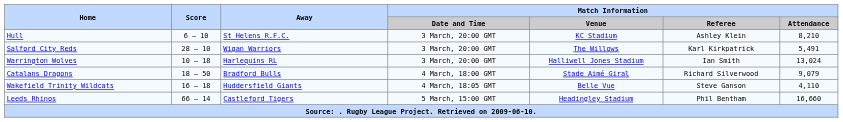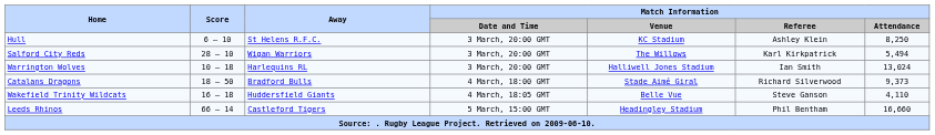Hull | Match Information / Attendance: 8,210 -> 8,250
Salford City Reds | Match Information / Attendance: 5,491 -> 5,494
Catalans Dragons | Match Information / Attendance: 9,079 -> 9,373
